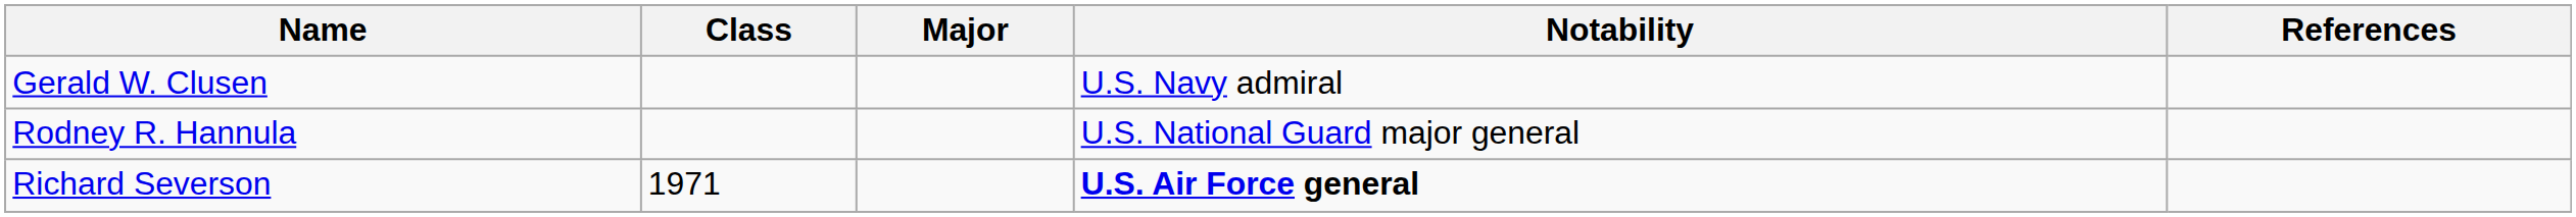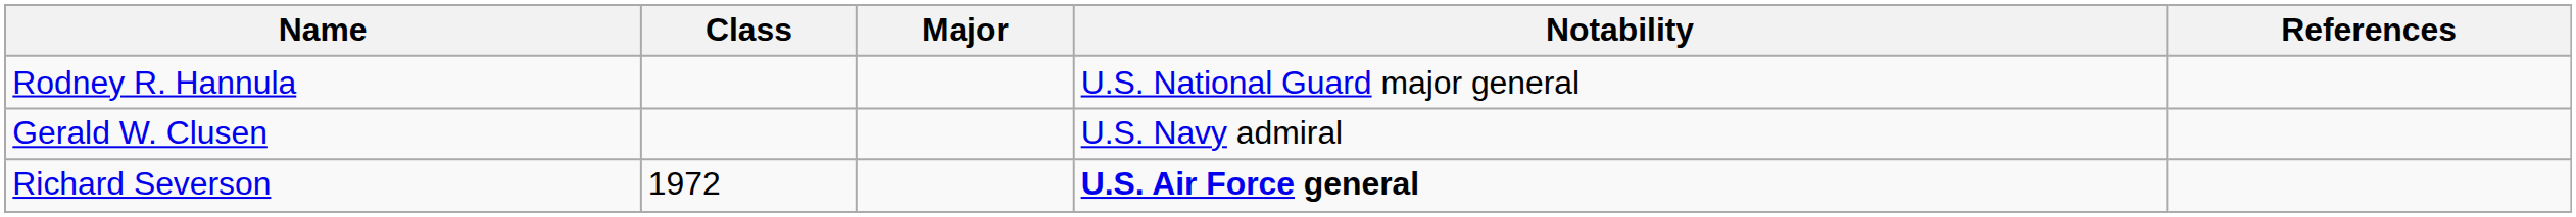rows swapped: Gerald W. Clusen <-> Rodney R. Hannula
Richard Severson | Class: 1971 -> 1972
